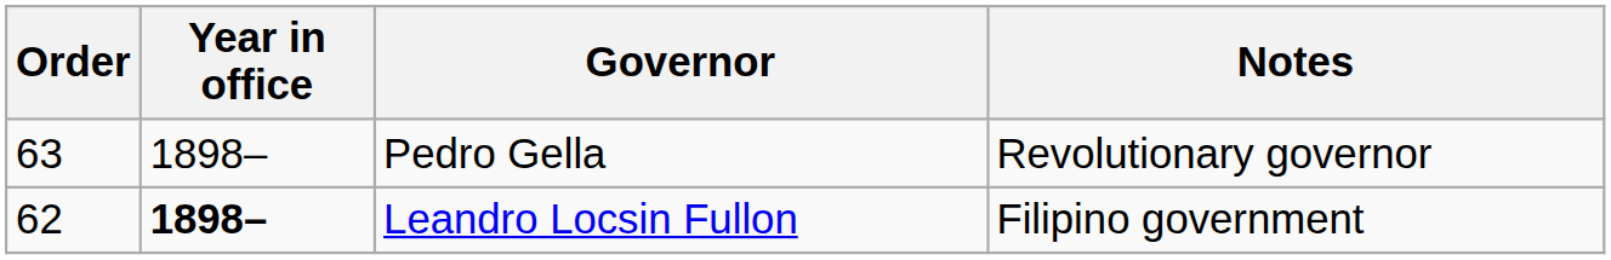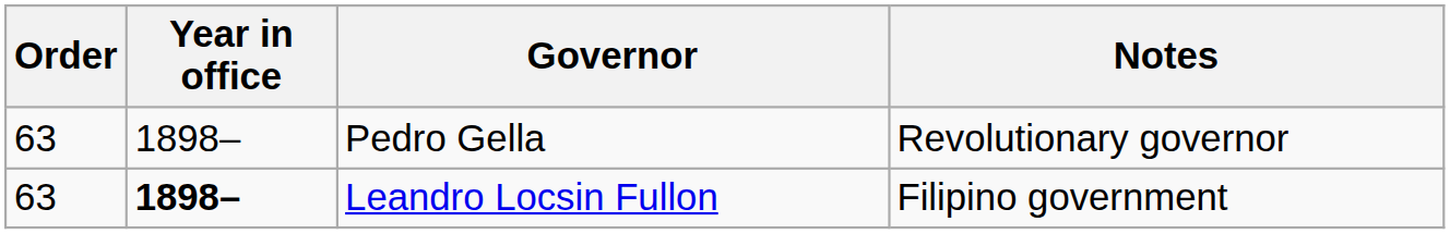Leandro Locsin Fullon | Order: 62 -> 63
